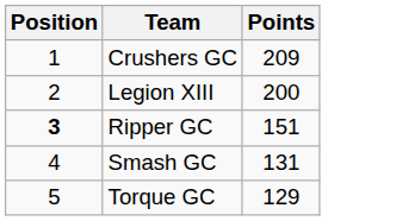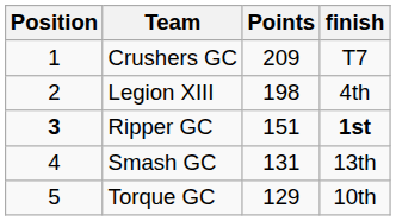+ column: finish | T7 | 4th | 1st | 13th | 10th
Legion XIII | Points: 200 -> 198
